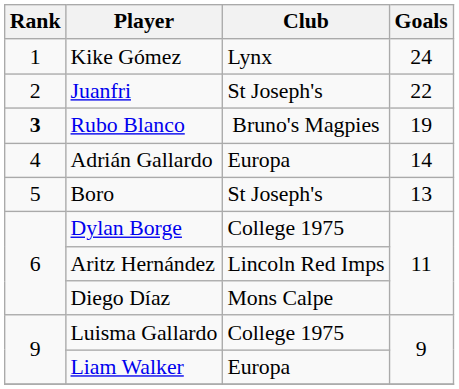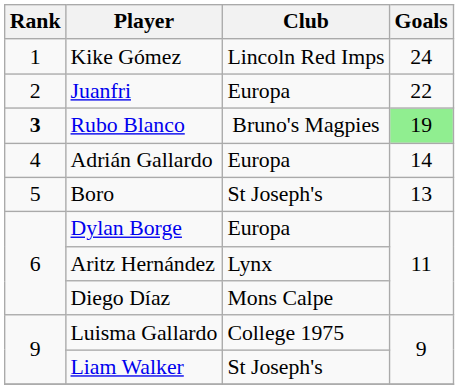Kike Gómez | Club: Lynx -> Lincoln Red Imps
Juanfri | Club: St Joseph's -> Europa
Rubo Blanco | Goals: no background -> lightgreen background
Dylan Borge | Club: College 1975 -> Europa
Aritz Hernández | Club: Lincoln Red Imps -> Lynx
Liam Walker | Club: Europa -> St Joseph's
